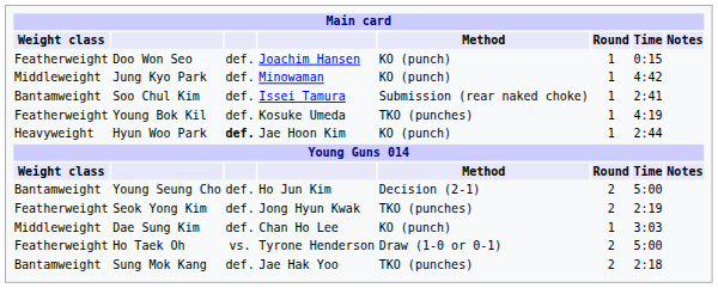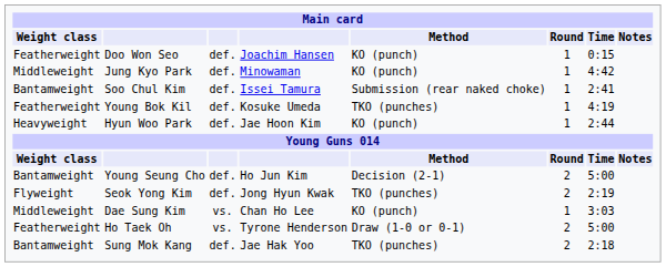Hyun Woo Park | column 3: bold -> normal
Seok Yong Kim | Weight class: Featherweight -> Flyweight
Dae Sung Kim | column 3: def. -> vs.
